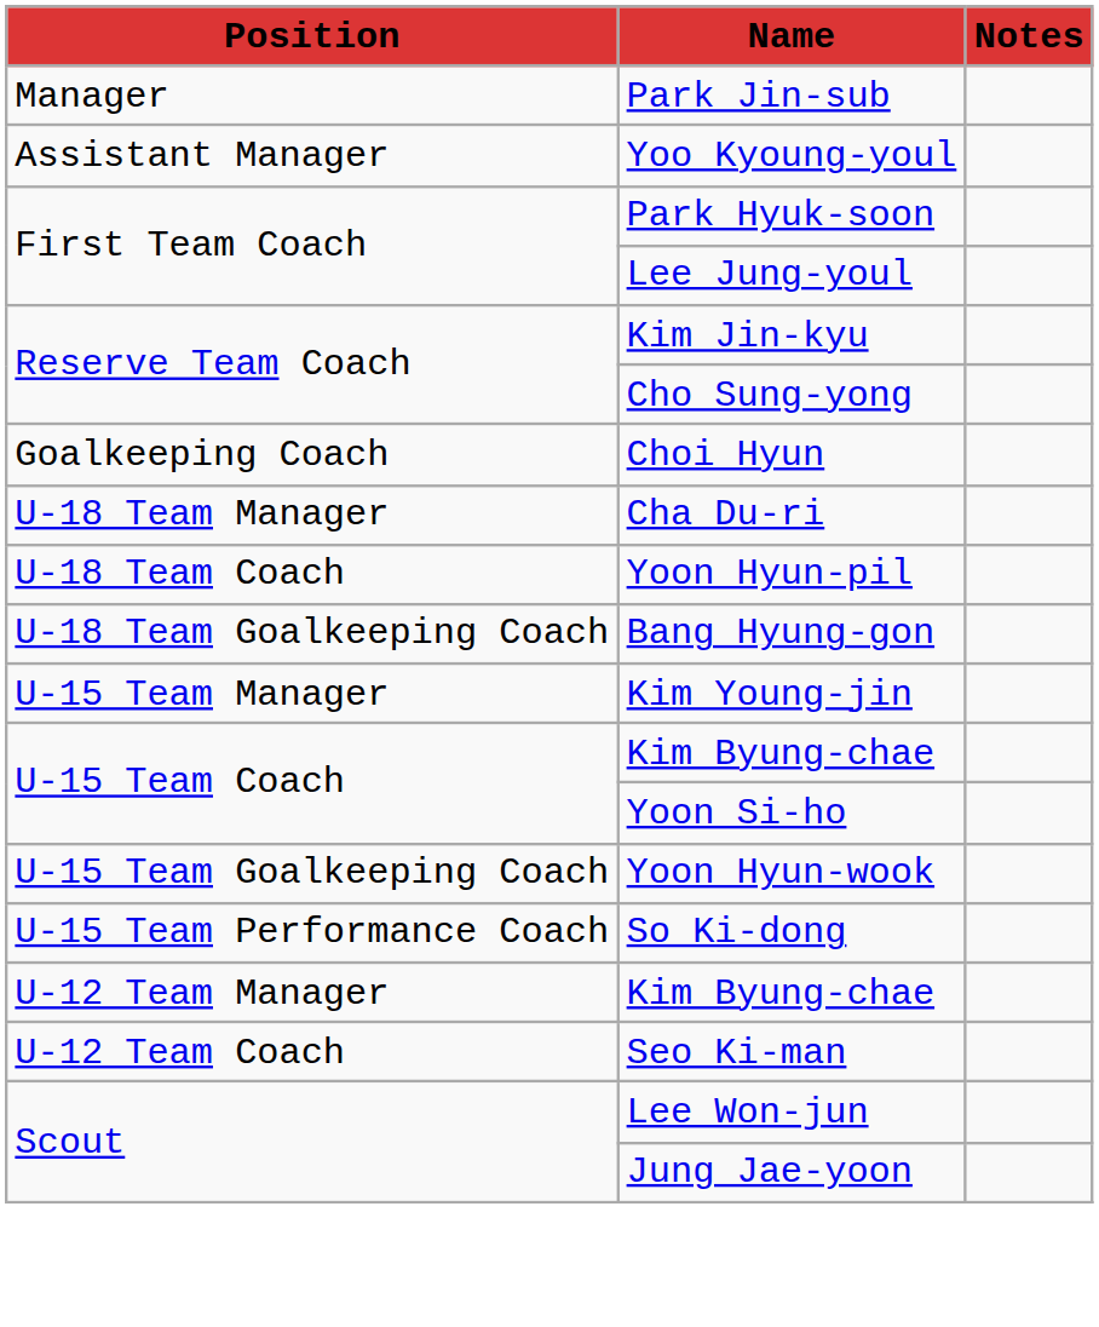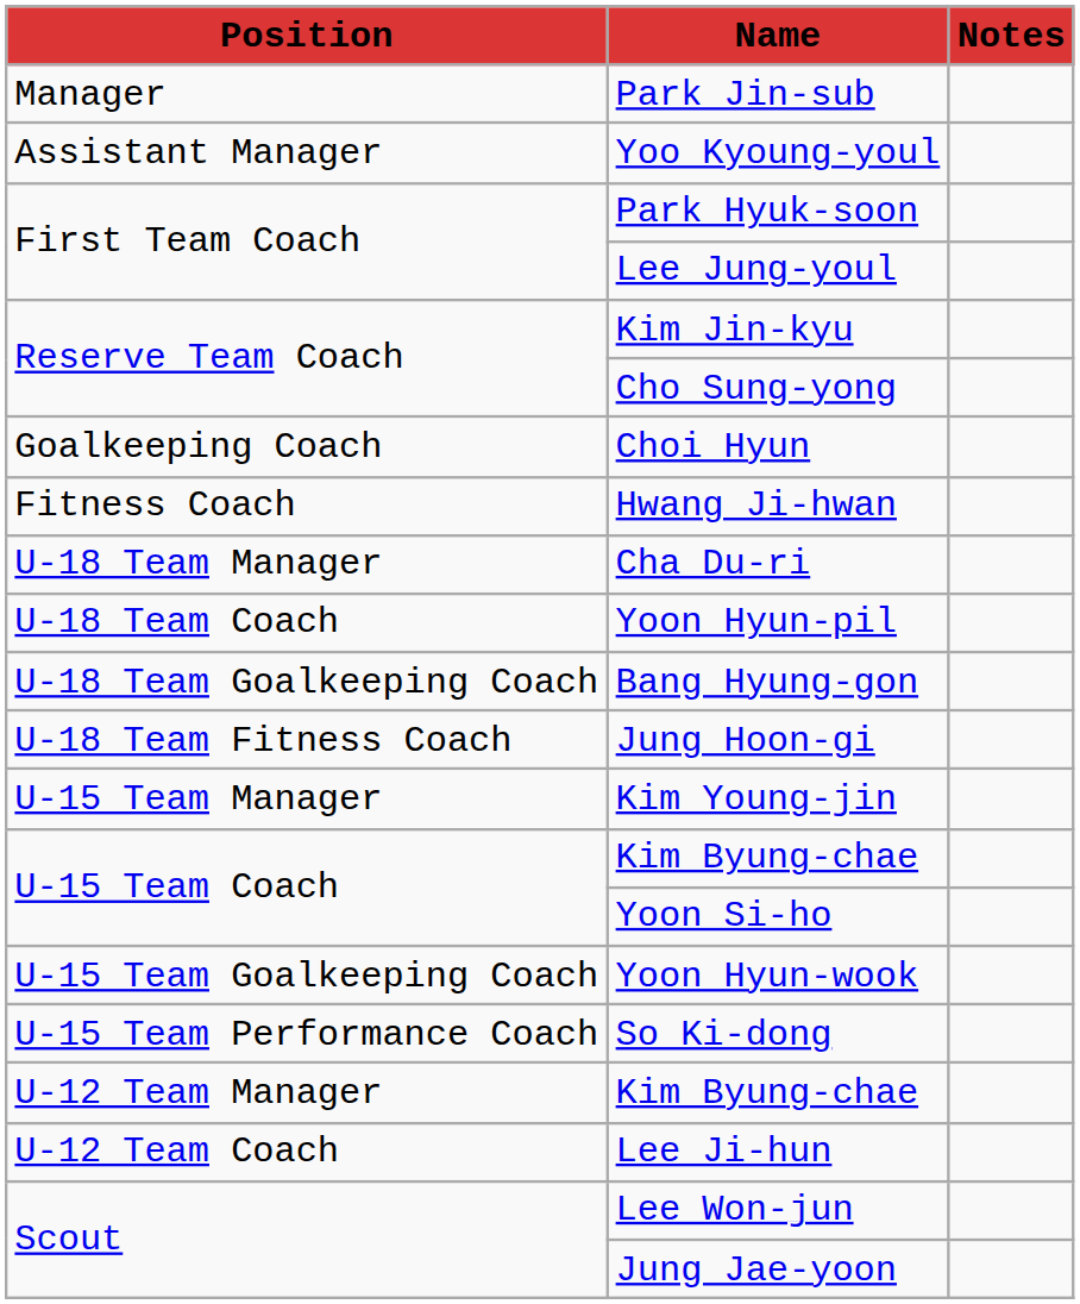+ row: Fitness Coach | Hwang Ji-hwan
+ row: U-18 Team Fitness Coach | Jung Hoon-gi
- row: U-12 Team Coach | Seo Ki-man
+ row: U-12 Team Coach | Lee Ji-hun
